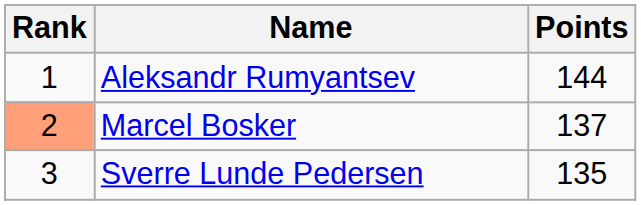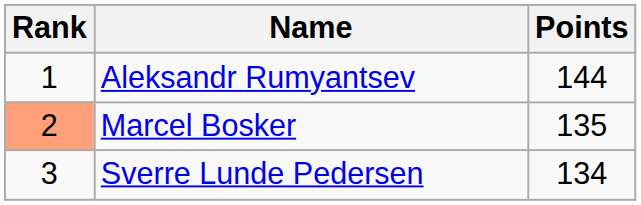Marcel Bosker | Points: 137 -> 135
Sverre Lunde Pedersen | Points: 135 -> 134
